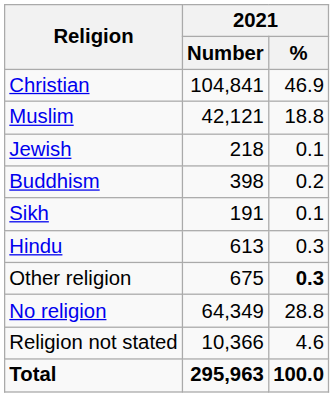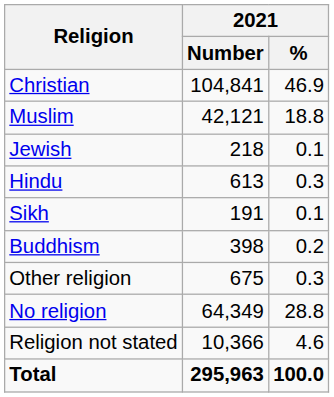rows swapped: Hindu <-> Buddhism
Other religion | 2021 / %: bold -> normal
